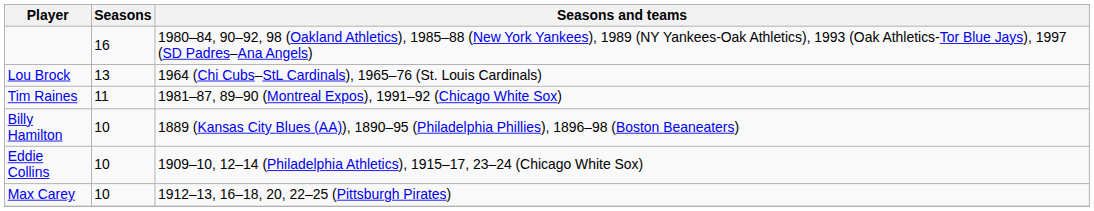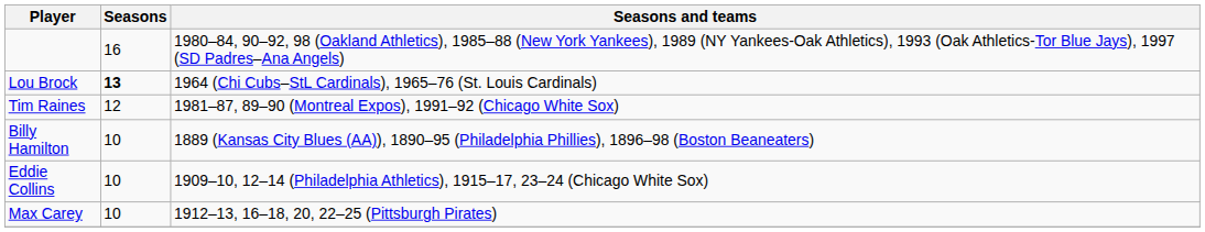Lou Brock | Seasons: normal -> bold
Tim Raines | Seasons: 11 -> 12
